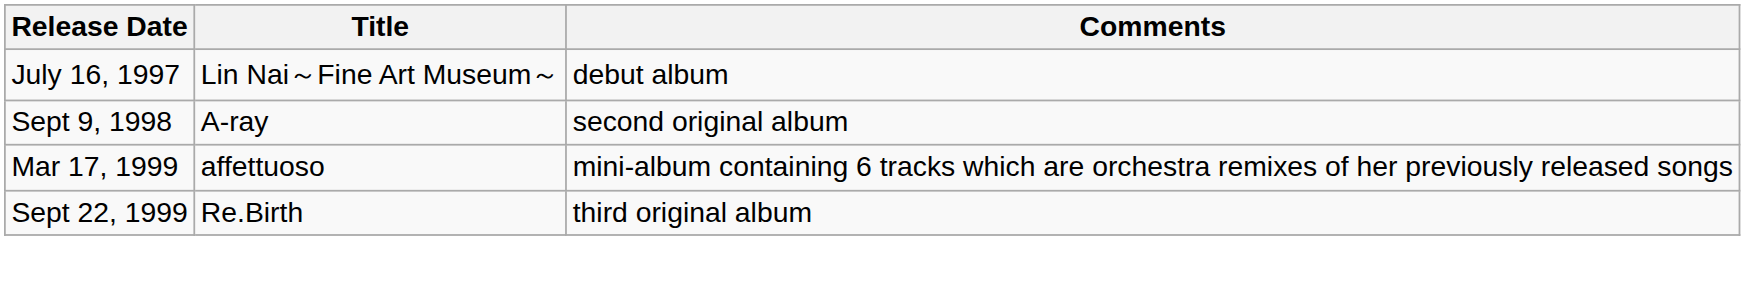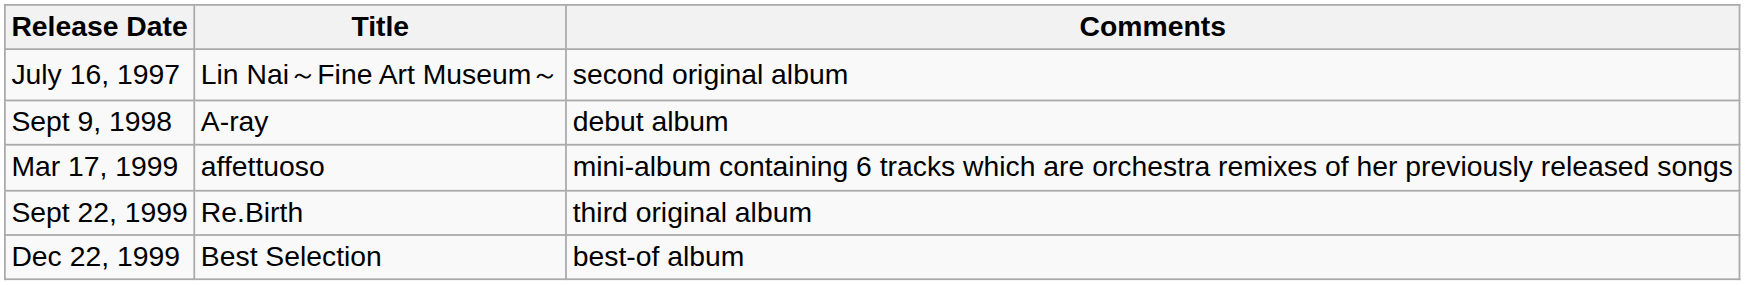July 16, 1997 | Comments: debut album -> second original album
Sept 9, 1998 | Comments: second original album -> debut album
+ row: Dec 22, 1999 | Best Selection | best-of album
